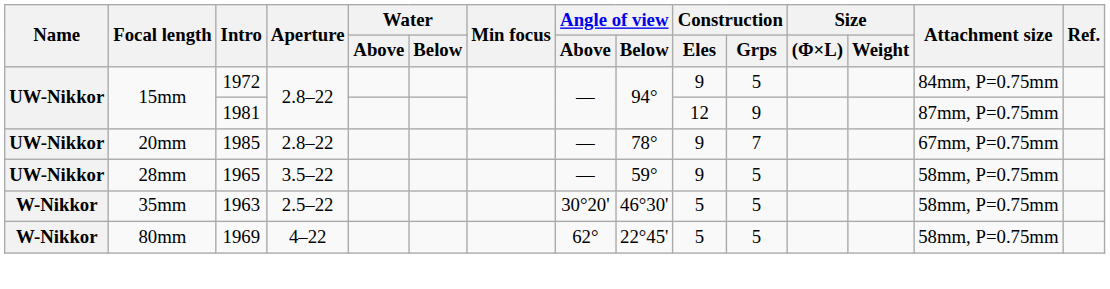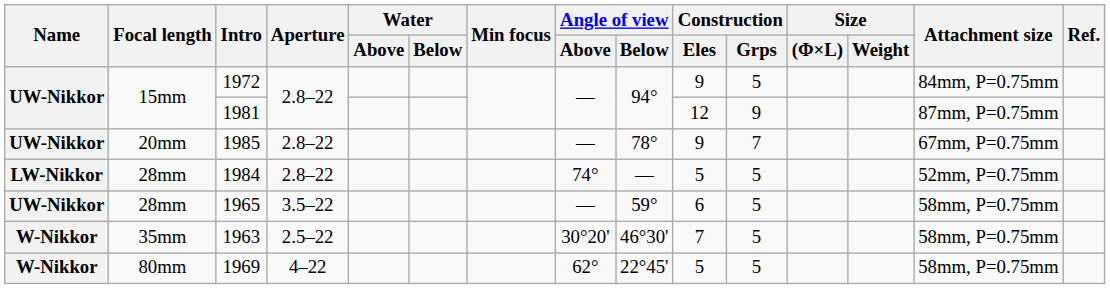+ row: LW-Nikkor | 28mm | 1984 | 2.8–22 | 74° | — | 5 | 5 | 52mm, P=0.75mm
1965 | Construction / Eles: 9 -> 6
1963 | Construction / Eles: 5 -> 7
